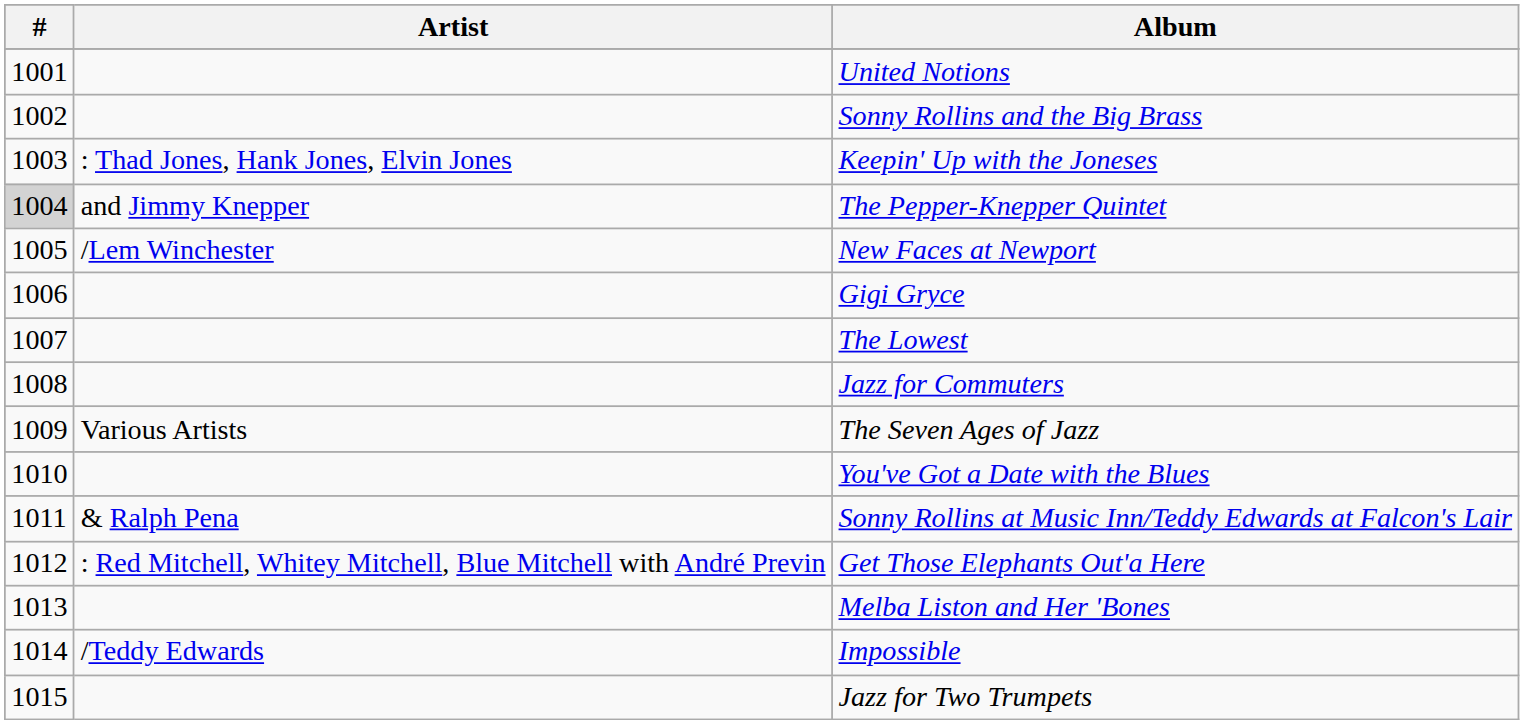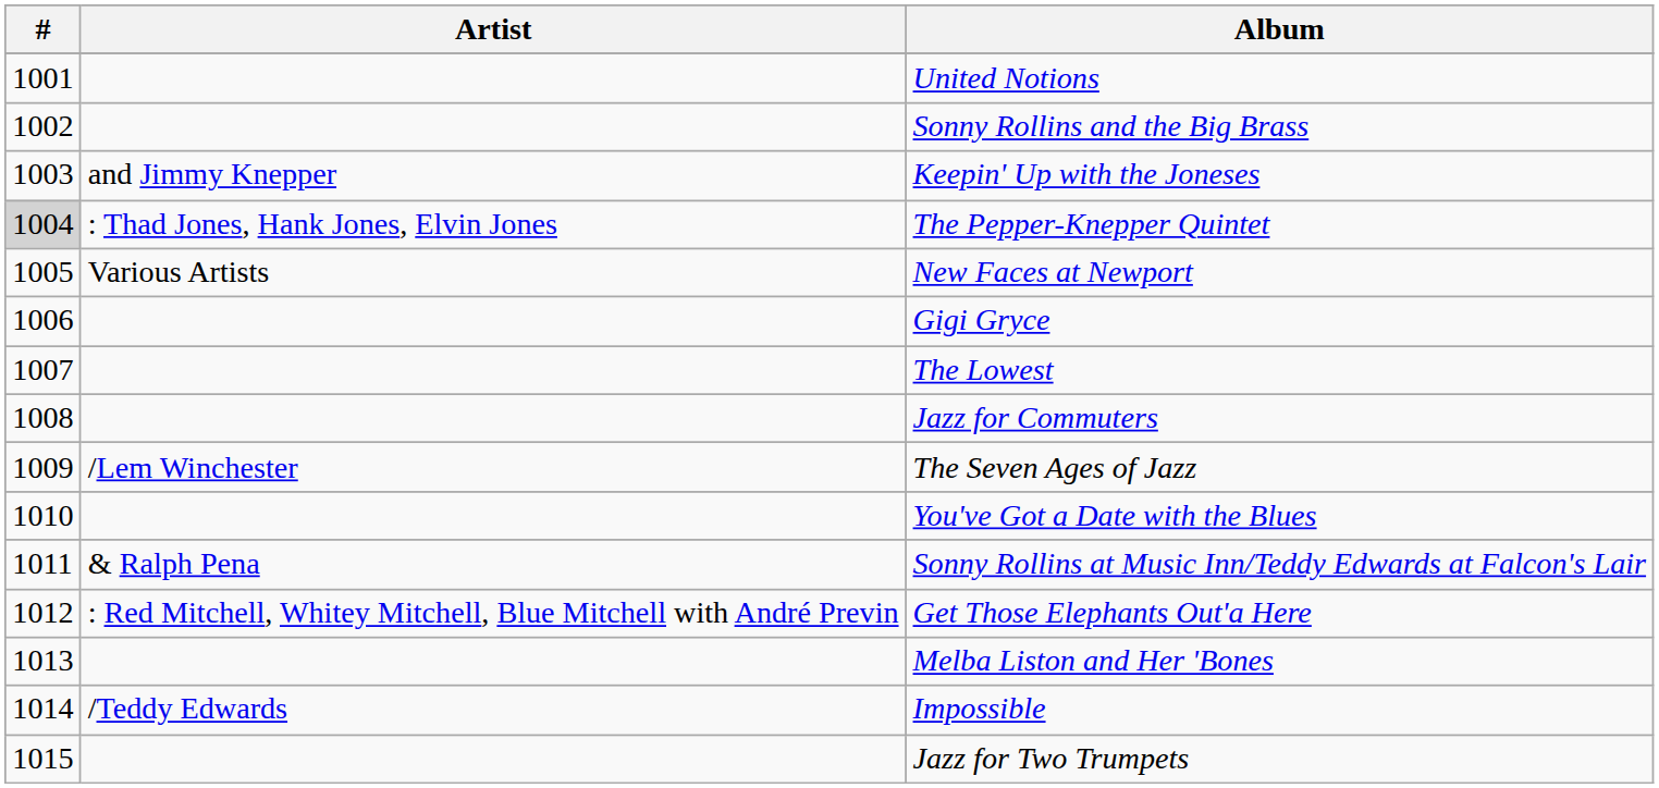Keepin' Up with the Joneses | Artist: : Thad Jones, Hank Jones, Elvin Jones -> and Jimmy Knepper
The Pepper-Knepper Quintet | Artist: and Jimmy Knepper -> : Thad Jones, Hank Jones, Elvin Jones
New Faces at Newport | Artist: /Lem Winchester -> Various Artists
The Seven Ages of Jazz | Artist: Various Artists -> /Lem Winchester
